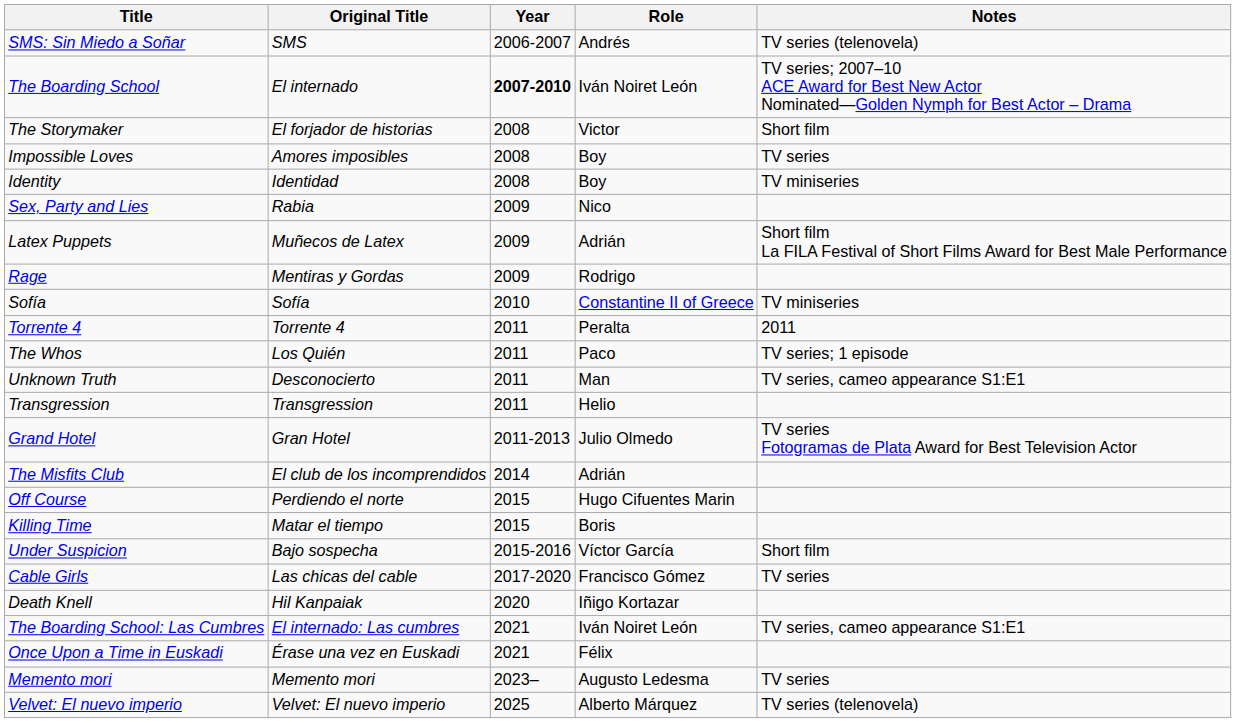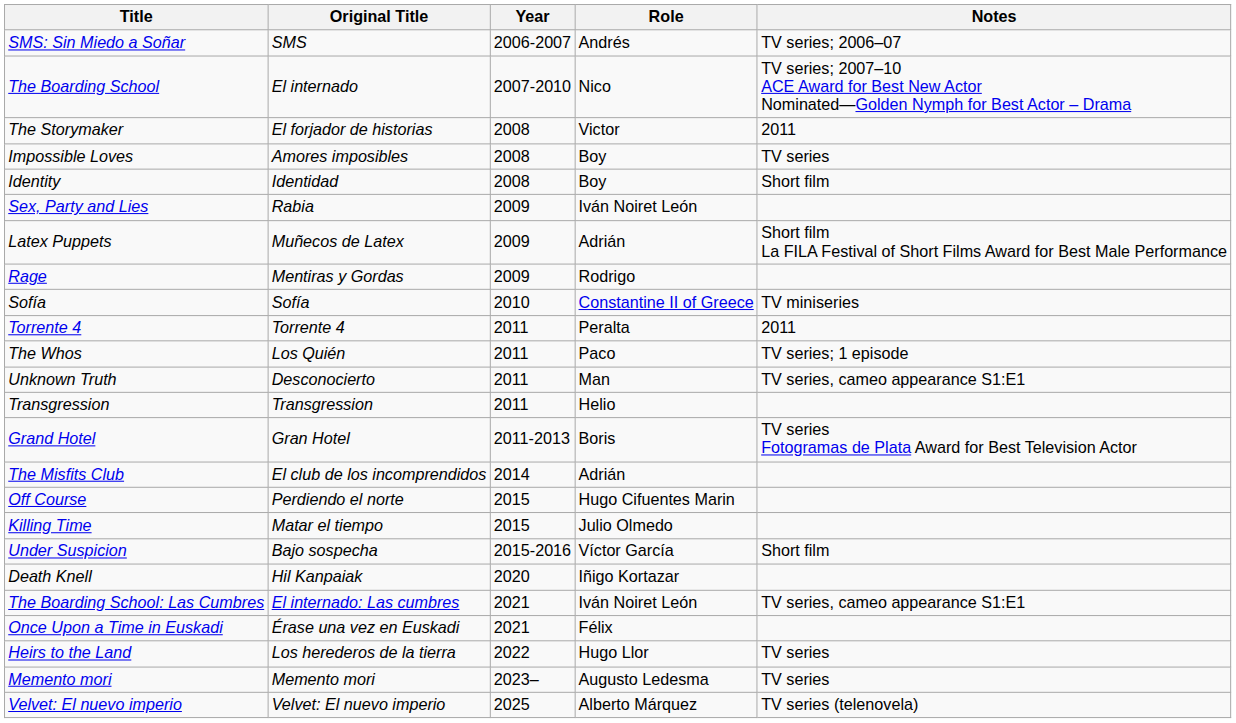SMS: Sin Miedo a Soñar | Notes: TV series (telenovela) -> TV series; 2006–07
The Boarding School | Year: bold -> normal
The Boarding School | Role: Iván Noiret León -> Nico
The Storymaker | Notes: Short film -> 2011
Identity | Notes: TV miniseries -> Short film
Sex, Party and Lies | Role: Nico -> Iván Noiret León
Grand Hotel | Role: Julio Olmedo -> Boris
Killing Time | Role: Boris -> Julio Olmedo
- row: Cable Girls | Las chicas del cable | 2017-2020 | Francisco Gómez | TV series
+ row: Heirs to the Land | Los herederos de la tierra | 2022 | Hugo Llor | TV series
